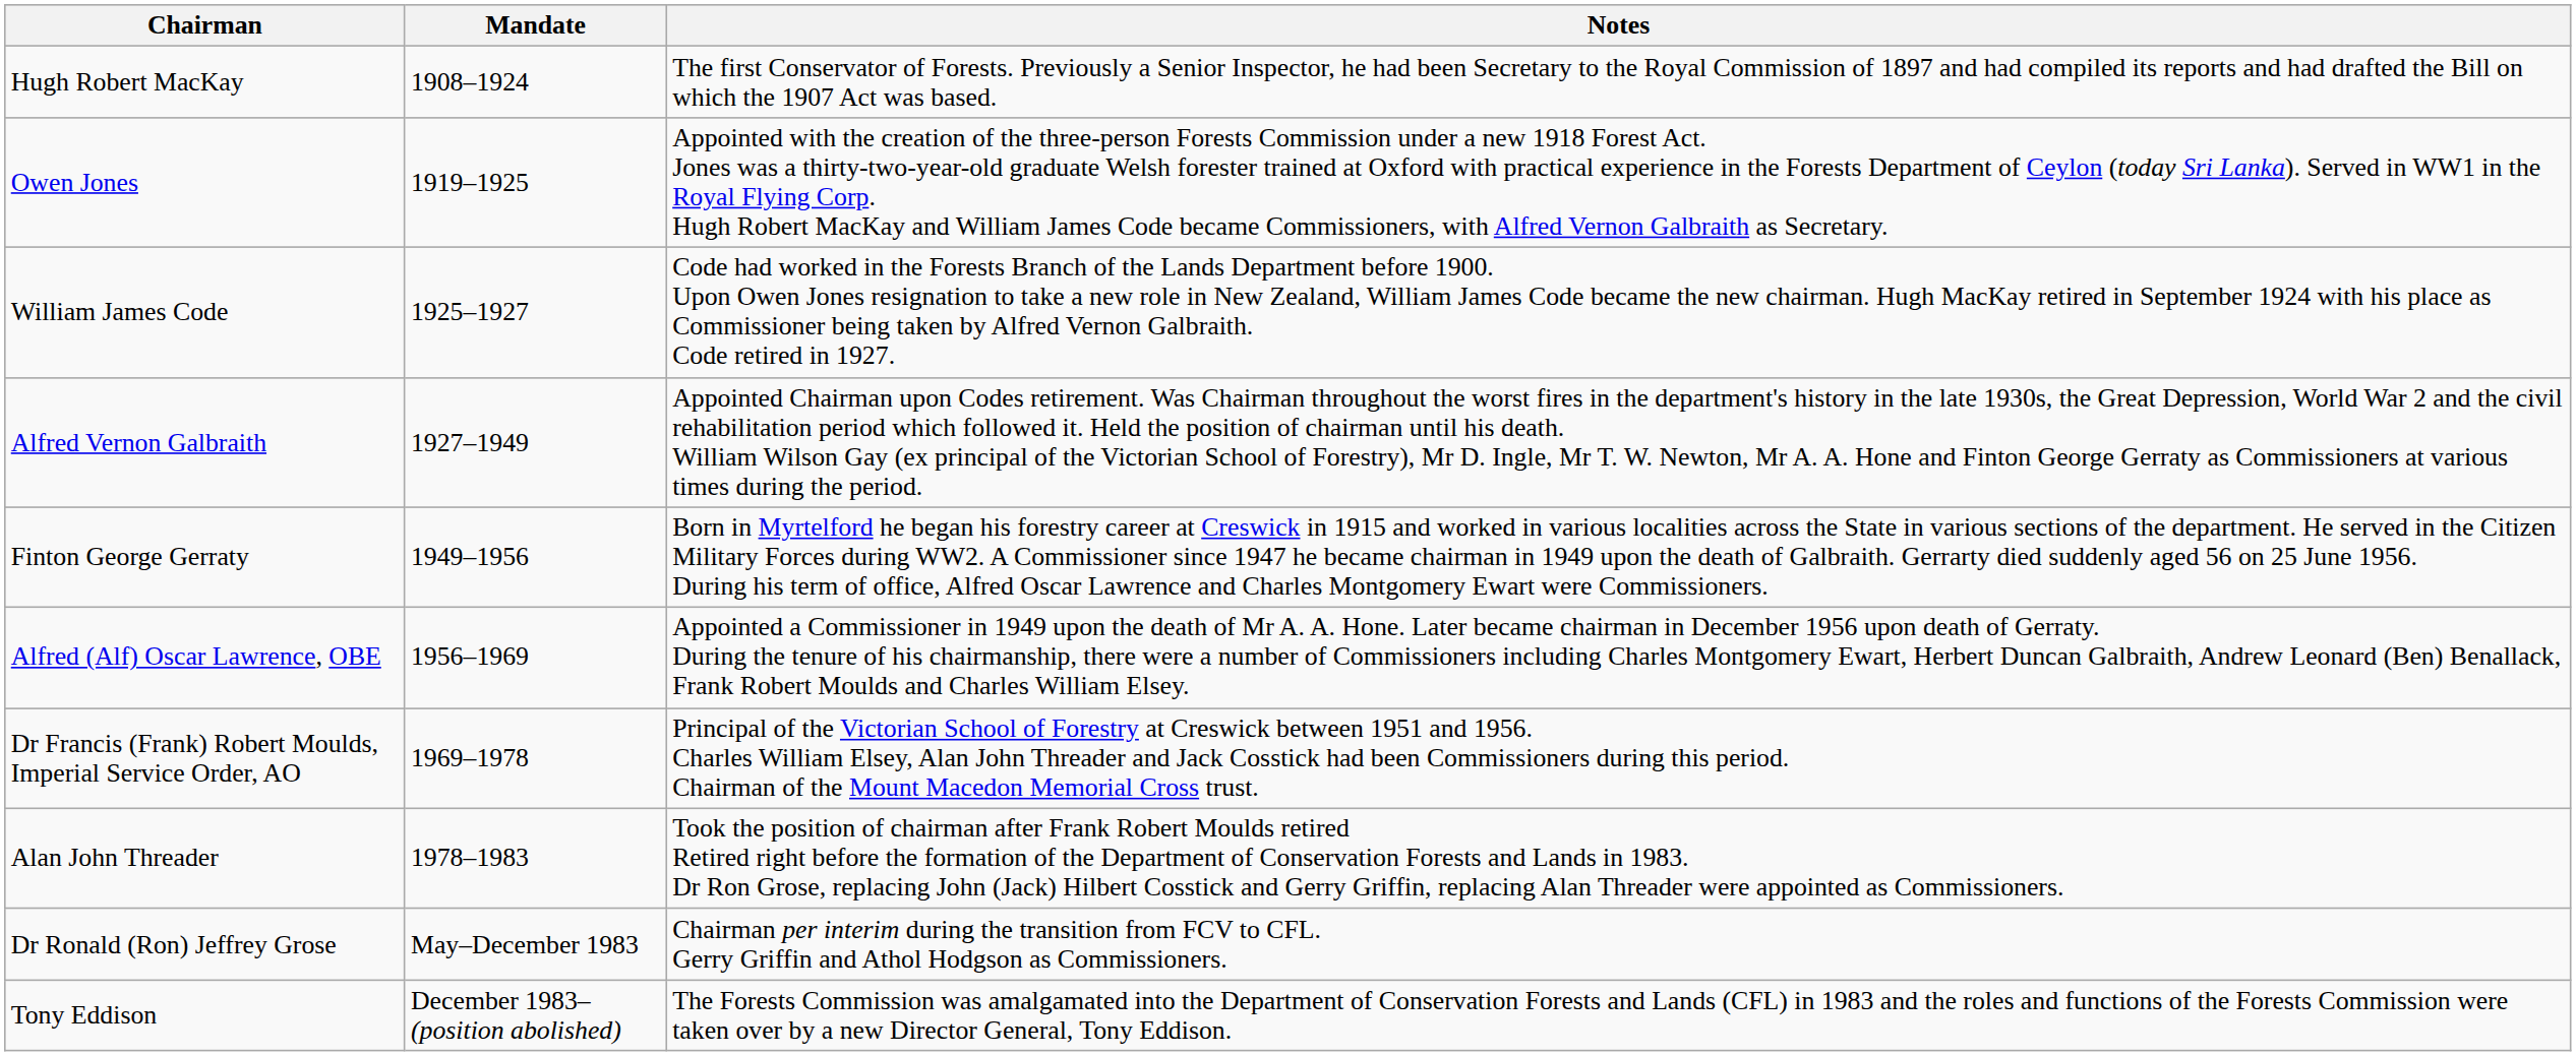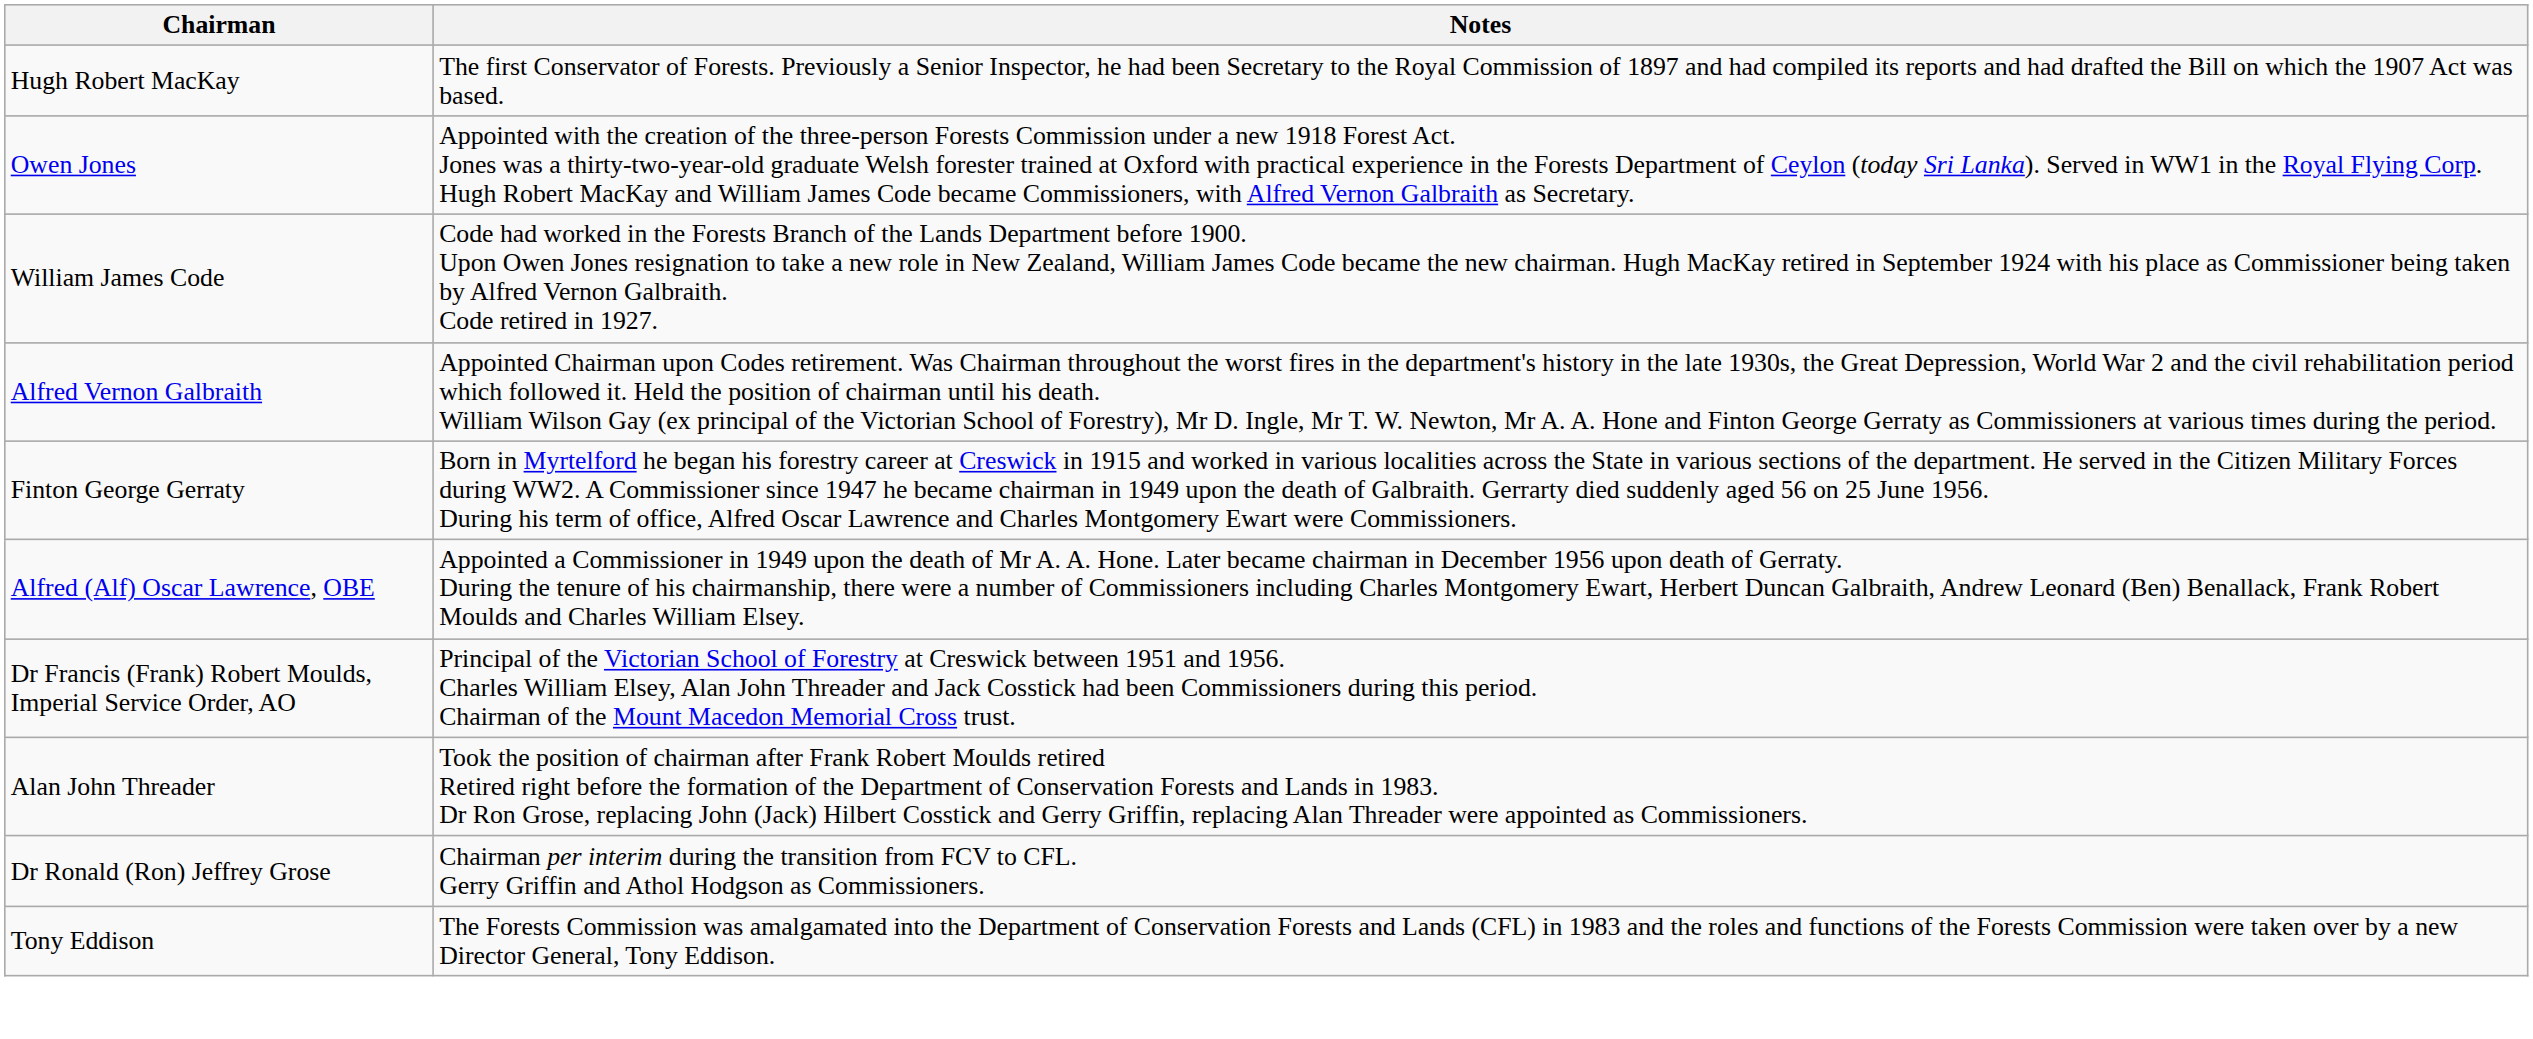- column: Mandate | 1908–1924 | 1919–1925 | 1925–1927 | 1927–1949 | 1949–1956 | 1956–1969 | 1969–1978 | 1978–1983 | May–December 1983 | December 1983–(position abolished)
